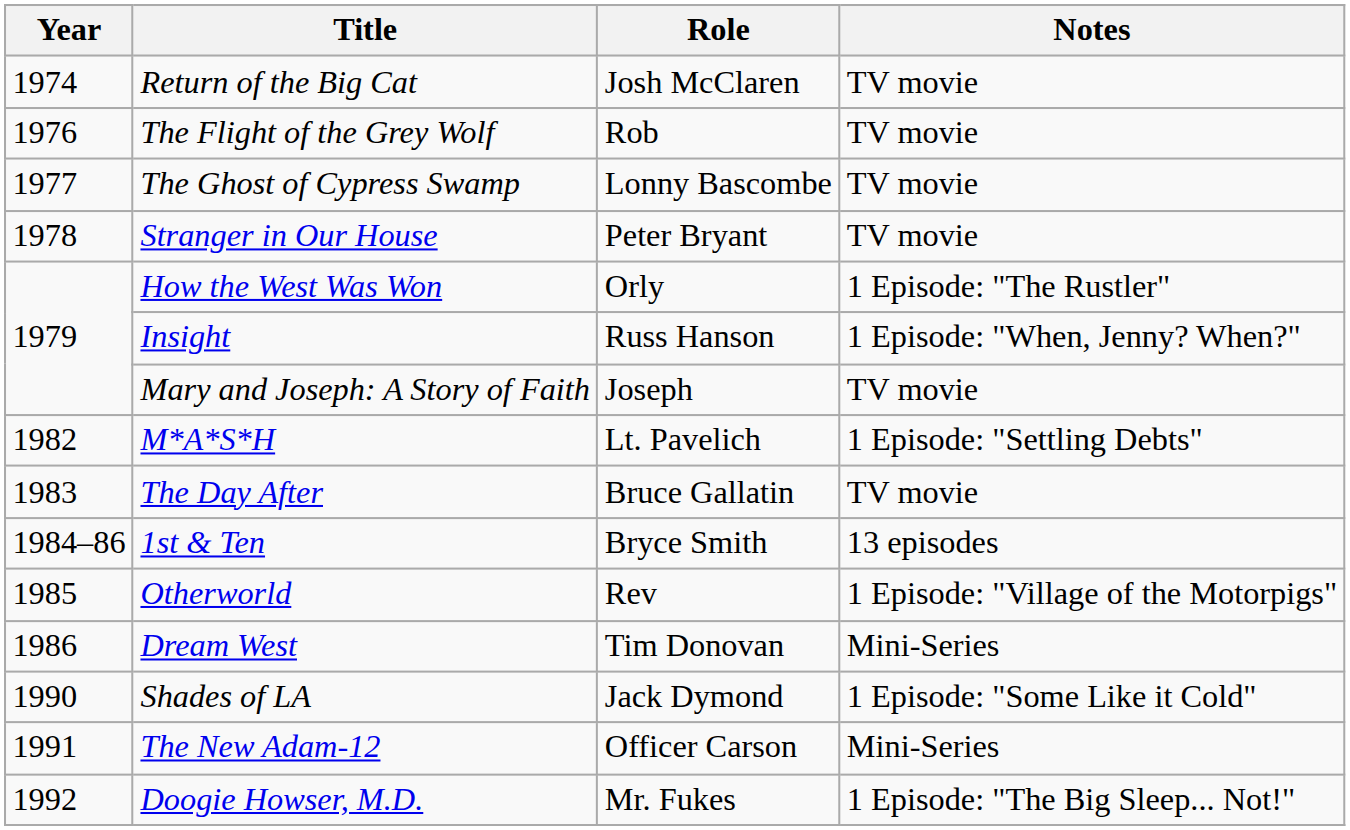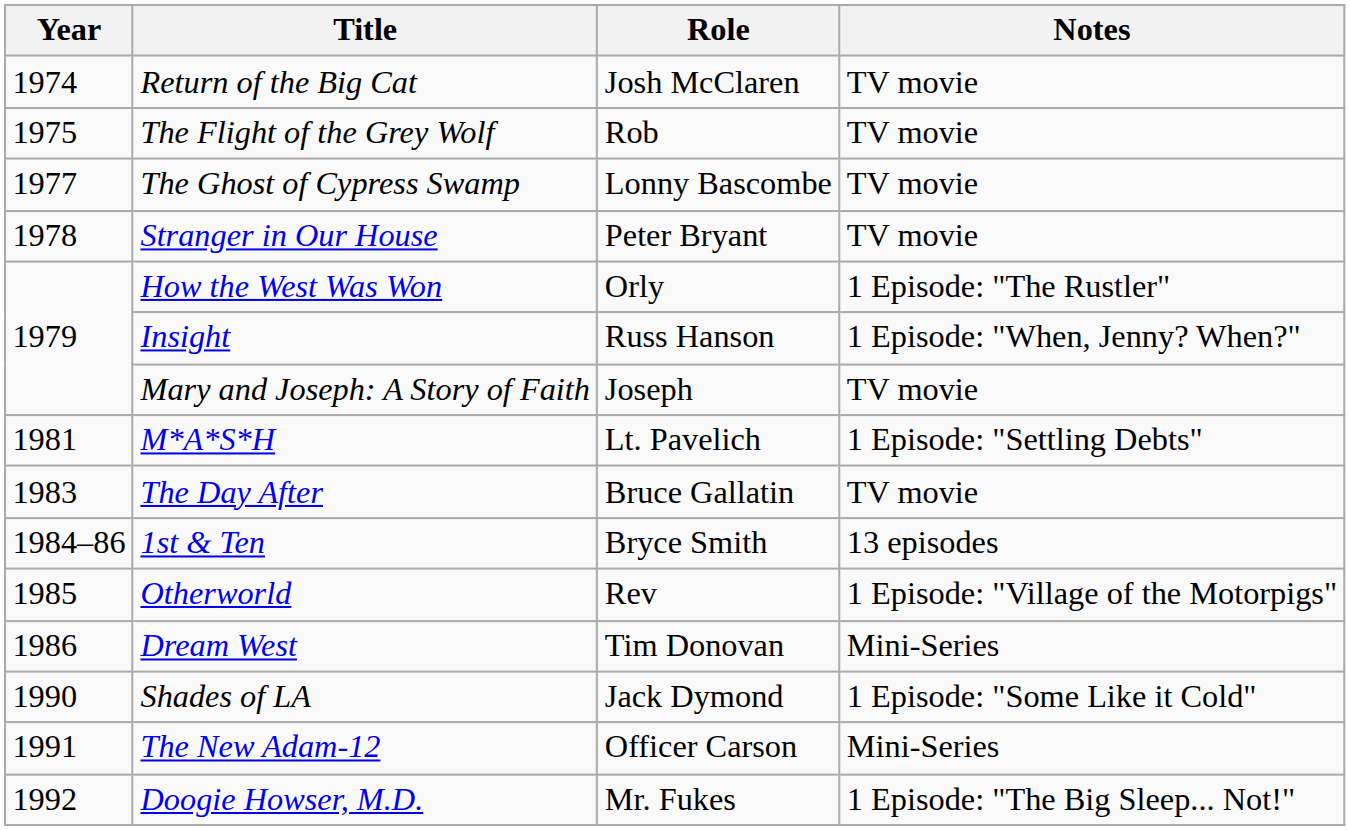The Flight of the Grey Wolf | Year: 1976 -> 1975
M*A*S*H | Year: 1982 -> 1981
